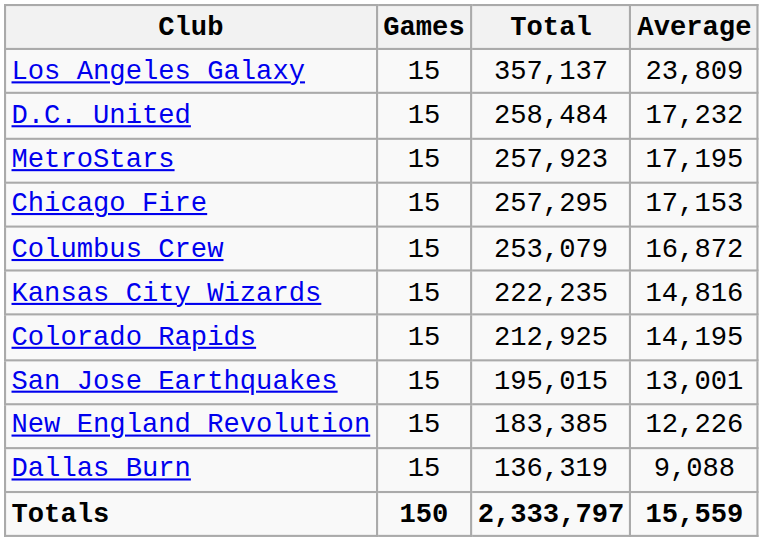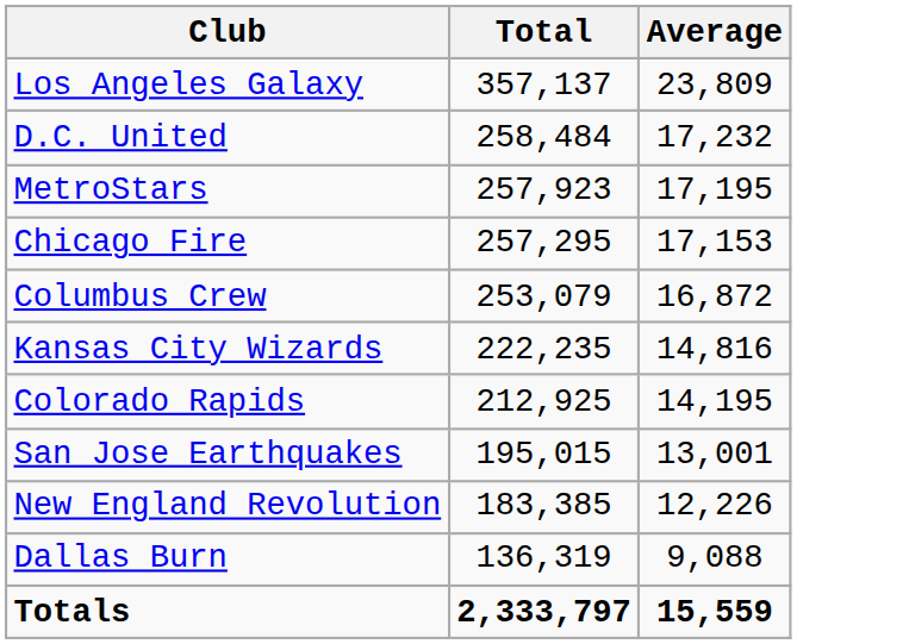- column: Games | 15 | 15 | 15 | 15 | 15 | 15 | 15 | 15 | 15 | 15 | 150
